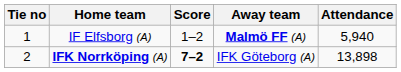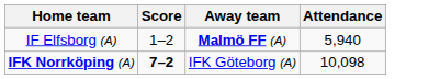- column: Tie no | 1 | 2
IFK Norrköping (A) | Attendance: 13,898 -> 10,098
